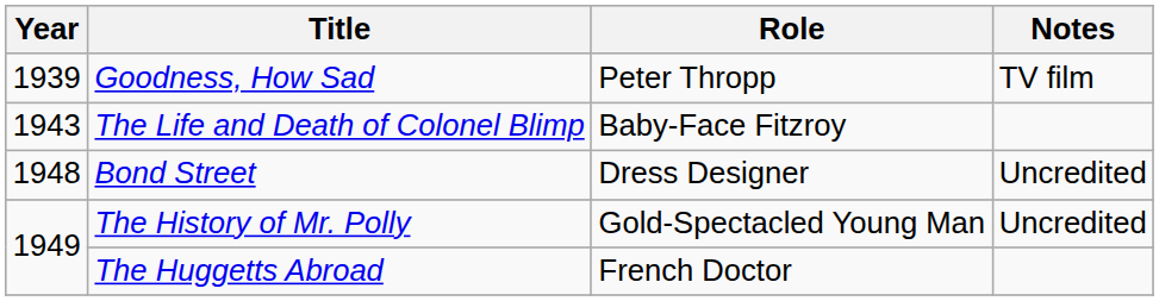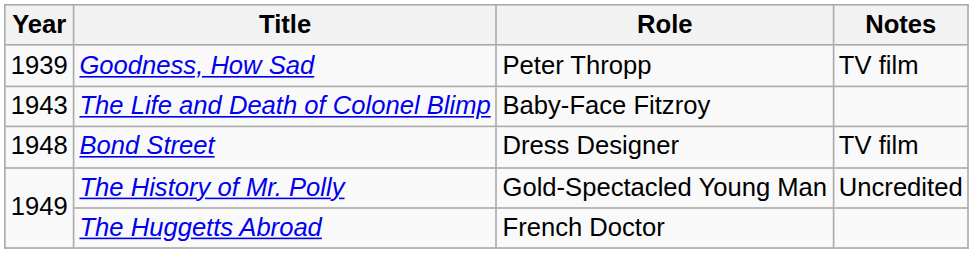Bond Street | Notes: Uncredited -> TV film
